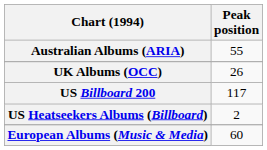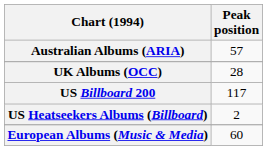Australian Albums (ARIA) | Peak position: 55 -> 57
UK Albums (OCC) | Peak position: 26 -> 28
